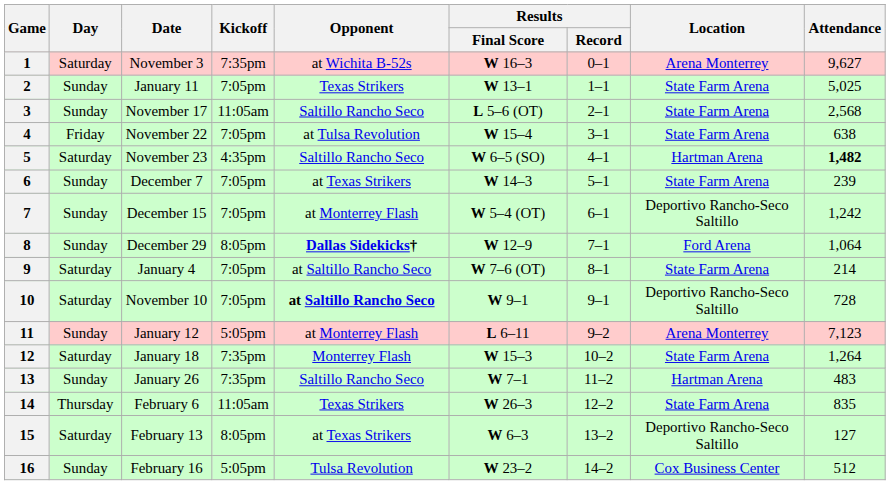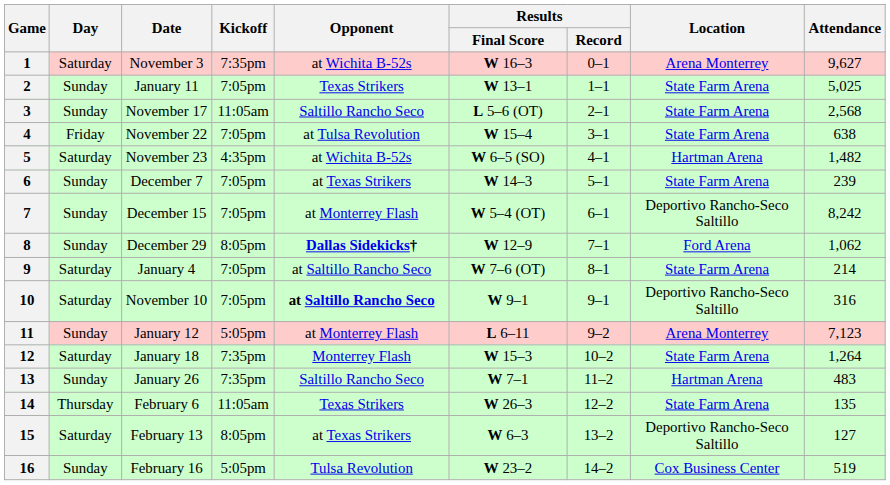5 | Opponent: Saltillo Rancho Seco -> at Wichita B-52s
5 | Attendance: bold -> normal
7 | Attendance: 1,242 -> 8,242
8 | Attendance: 1,064 -> 1,062
10 | Attendance: 728 -> 316
14 | Attendance: 835 -> 135
16 | Attendance: 512 -> 519
